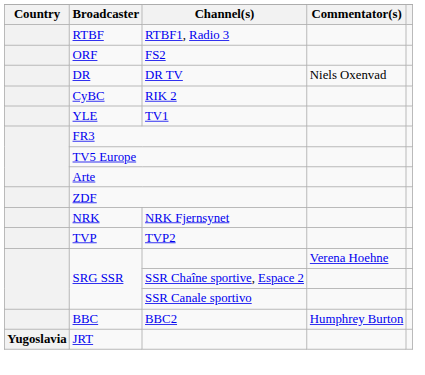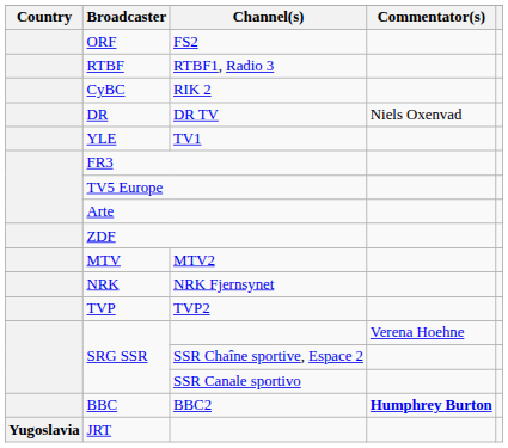rows swapped: FS2 <-> RTBF1, Radio 3
rows swapped: RIK 2 <-> DR TV
+ row: MTV | MTV2
BBC2 | Commentator(s): normal -> bold
